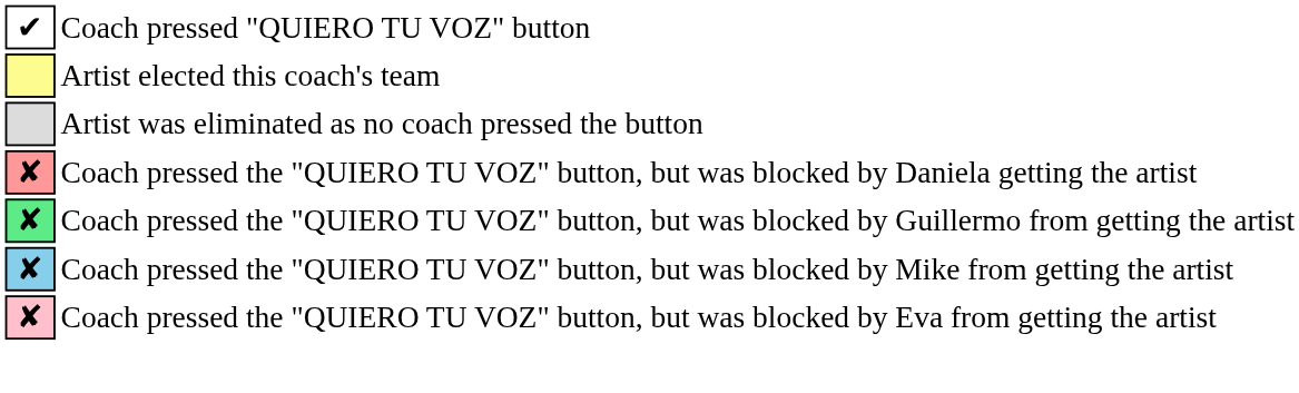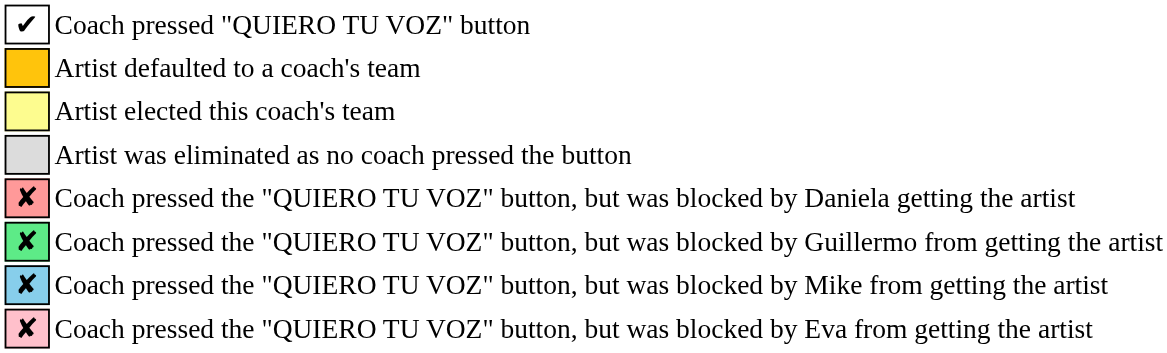+ row: Artist defaulted to a coach's team
